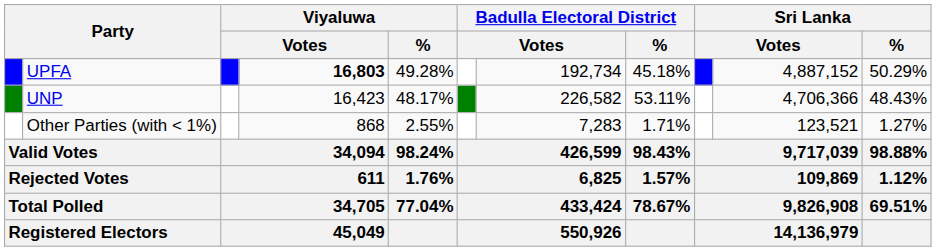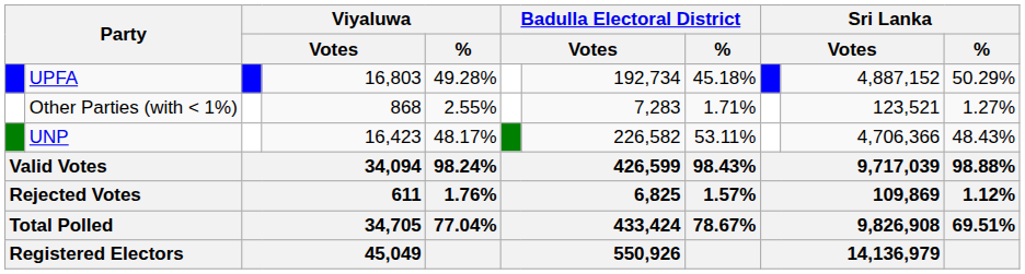UPFA | column 4: bold -> normal
rows swapped: UNP <-> Other Parties (with < 1%)
